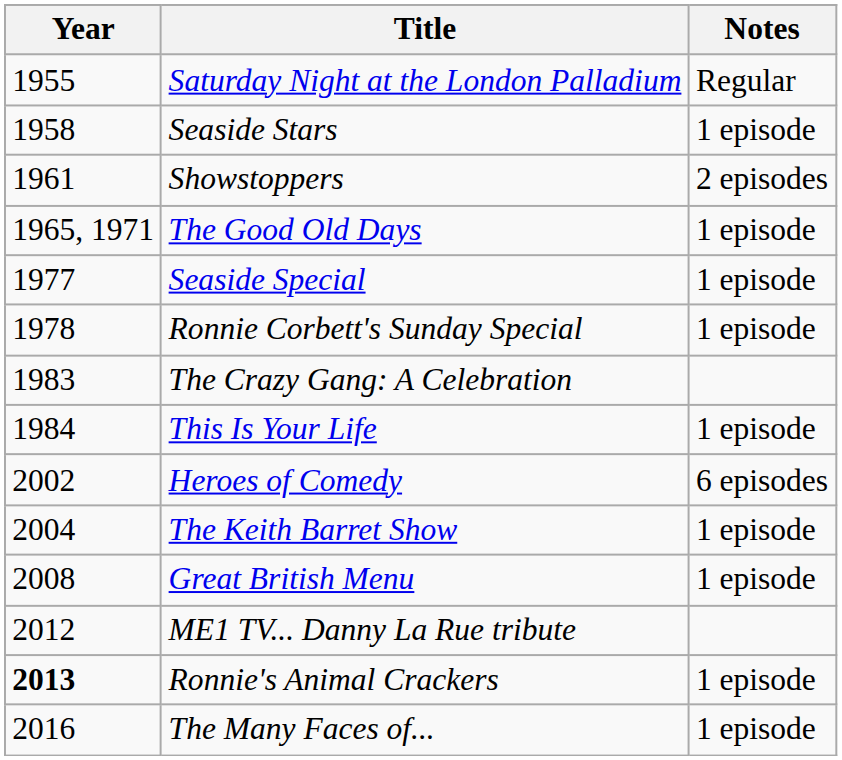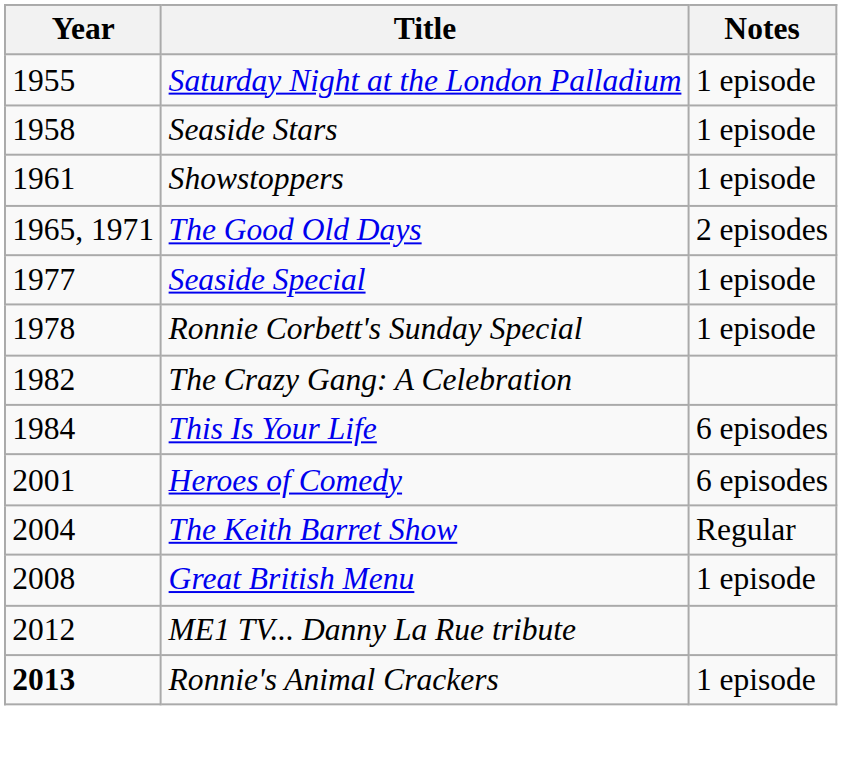Saturday Night at the London Palladium | Notes: Regular -> 1 episode
Showstoppers | Notes: 2 episodes -> 1 episode
The Good Old Days | Notes: 1 episode -> 2 episodes
The Crazy Gang: A Celebration | Year: 1983 -> 1982
This Is Your Life | Notes: 1 episode -> 6 episodes
Heroes of Comedy | Year: 2002 -> 2001
The Keith Barret Show | Notes: 1 episode -> Regular
- row: 2016 | The Many Faces of... | 1 episode
